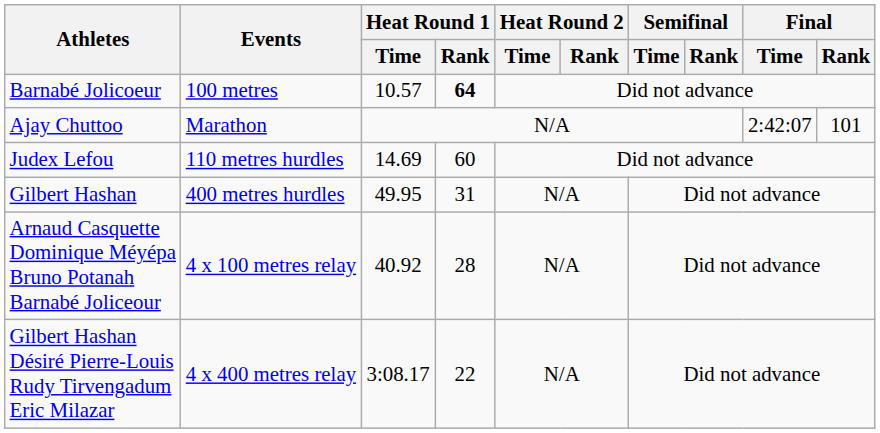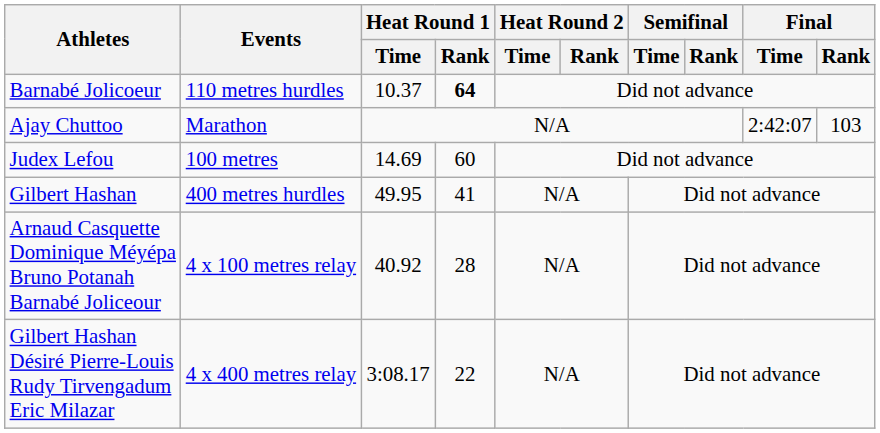Barnabé Jolicoeur | Events: 100 metres -> 110 metres hurdles
Barnabé Jolicoeur | Heat Round 1 / Time: 10.57 -> 10.37
Ajay Chuttoo | Final / Rank: 101 -> 103
Judex Lefou | Events: 110 metres hurdles -> 100 metres
Gilbert Hashan | Heat Round 1 / Rank: 31 -> 41
